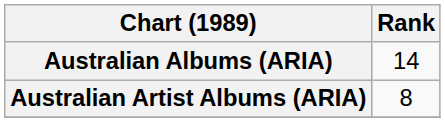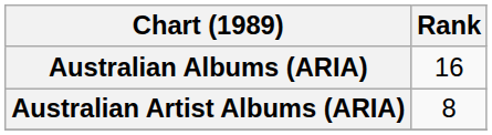Australian Albums (ARIA) | Rank: 14 -> 16
